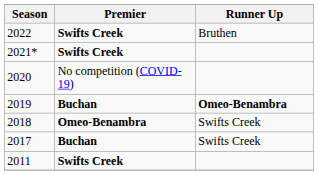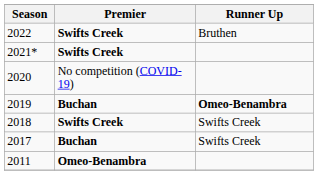2018 | Premier: Omeo-Benambra -> Swifts Creek
2011 | Premier: Swifts Creek -> Omeo-Benambra
